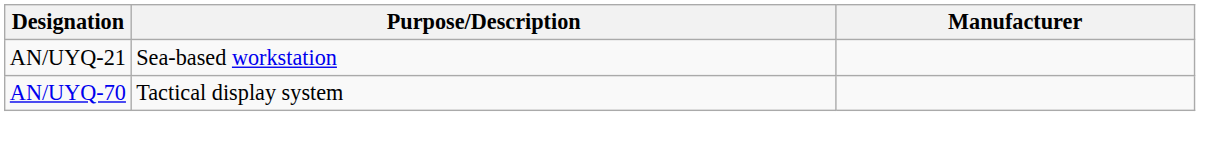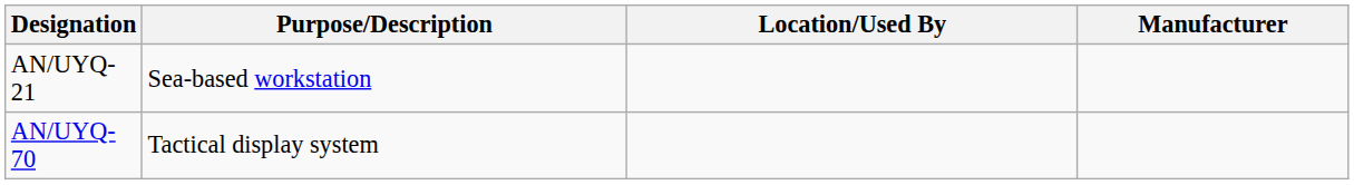+ column: Location/Used By
